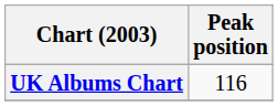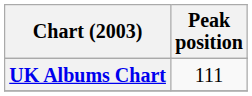UK Albums Chart | Peak position: 116 -> 111
